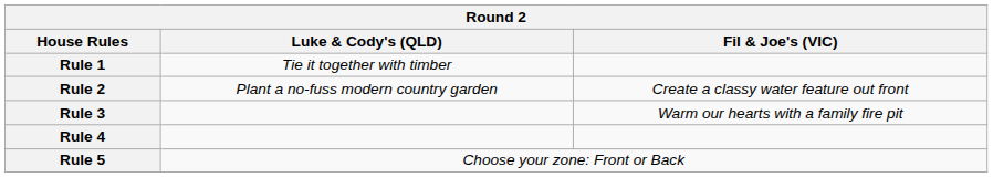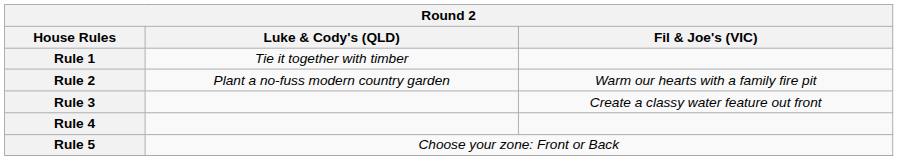Rule 2 | Fil & Joe's (VIC): Create a classy water feature out front -> Warm our hearts with a family fire pit
Rule 3 | Fil & Joe's (VIC): Warm our hearts with a family fire pit -> Create a classy water feature out front
